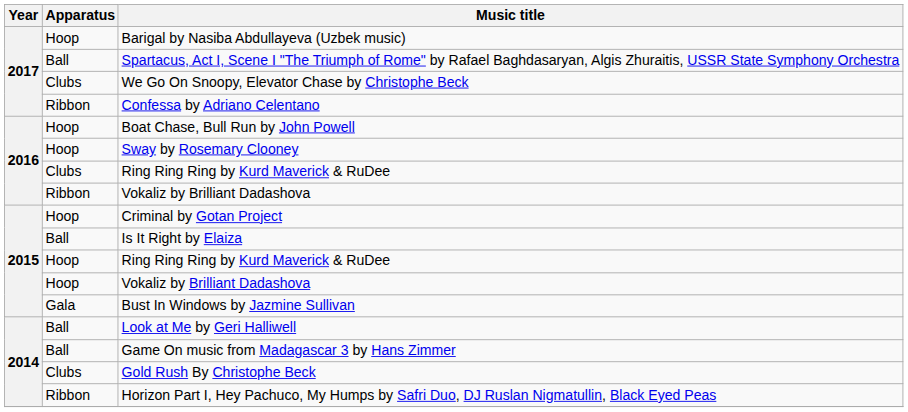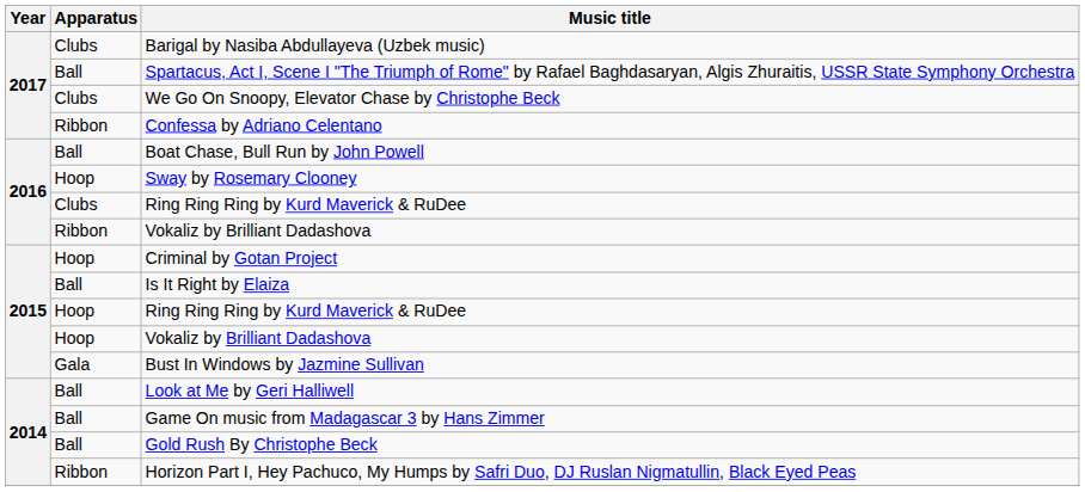Barigal by Nasiba Abdullayeva (Uzbek music) | Apparatus: Hoop -> Clubs
Boat Chase, Bull Run by John Powell | Apparatus: Hoop -> Ball
Gold Rush By Christophe Beck | Apparatus: Clubs -> Ball
